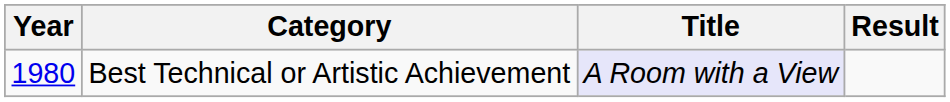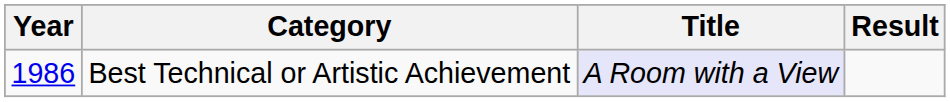Best Technical or Artistic Achievement | Year: 1980 -> 1986
